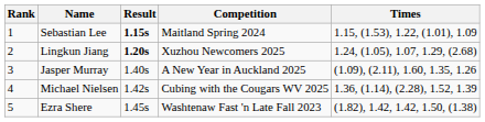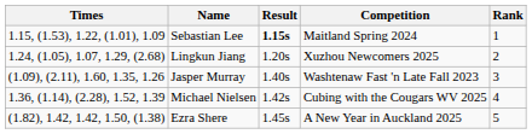columns swapped: Rank <-> Times
Lingkun Jiang | Result: bold -> normal
Jasper Murray | Competition: A New Year in Auckland 2025 -> Washtenaw Fast 'n Late Fall 2023
Ezra Shere | Competition: Washtenaw Fast 'n Late Fall 2023 -> A New Year in Auckland 2025
